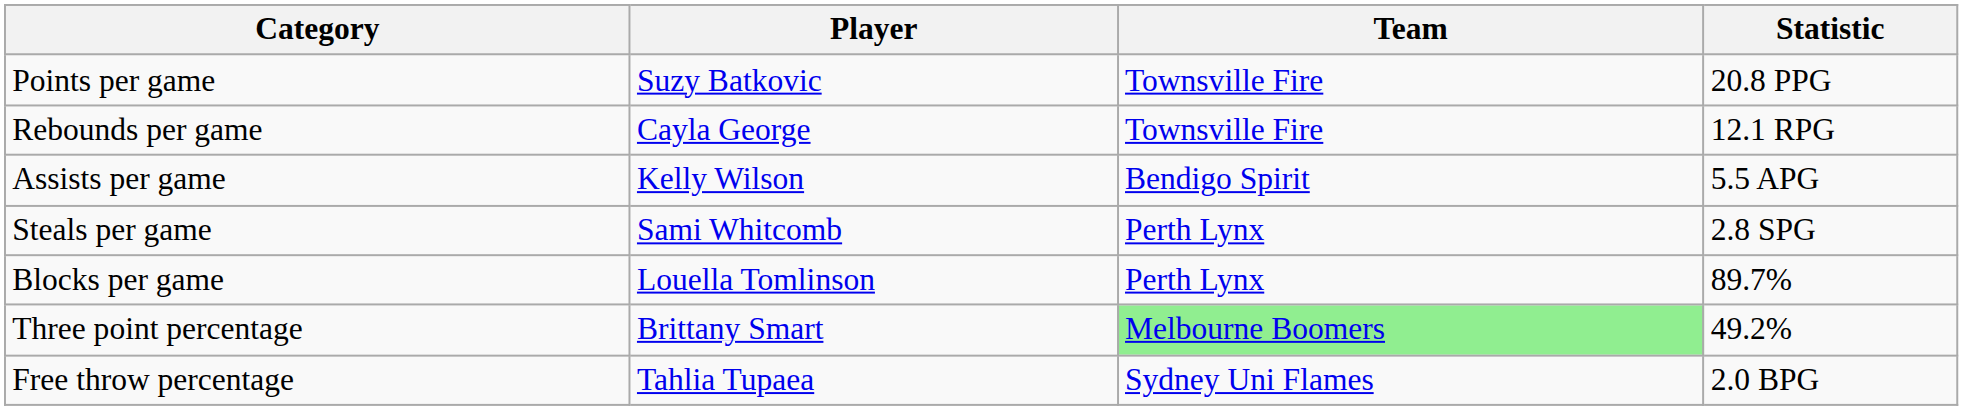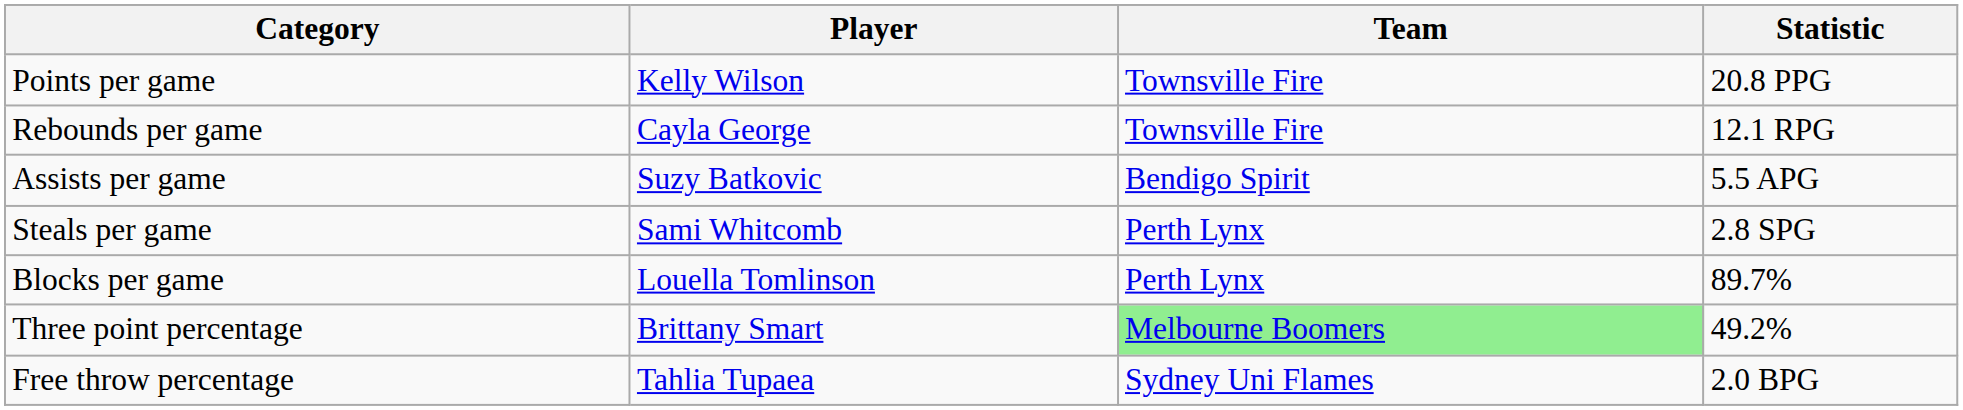Points per game | Player: Suzy Batkovic -> Kelly Wilson
Assists per game | Player: Kelly Wilson -> Suzy Batkovic
